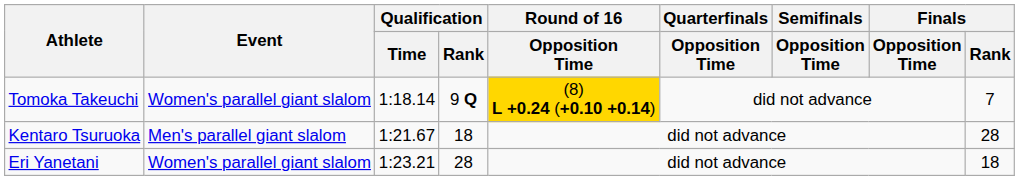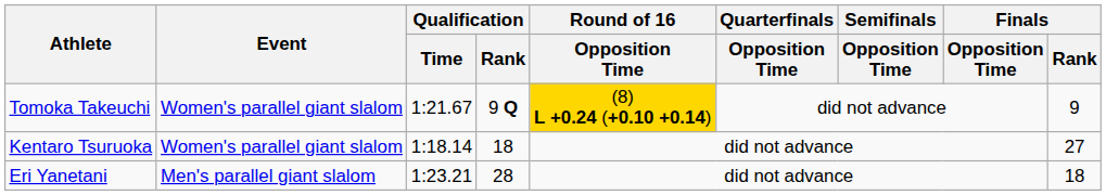Tomoka Takeuchi | Qualification / Time: 1:18.14 -> 1:21.67
Tomoka Takeuchi | Finals / Rank: 7 -> 9
Kentaro Tsuruoka | Event: Men's parallel giant slalom -> Women's parallel giant slalom
Kentaro Tsuruoka | Qualification / Time: 1:21.67 -> 1:18.14
Kentaro Tsuruoka | Finals / Rank: 28 -> 27
Eri Yanetani | Event: Women's parallel giant slalom -> Men's parallel giant slalom
